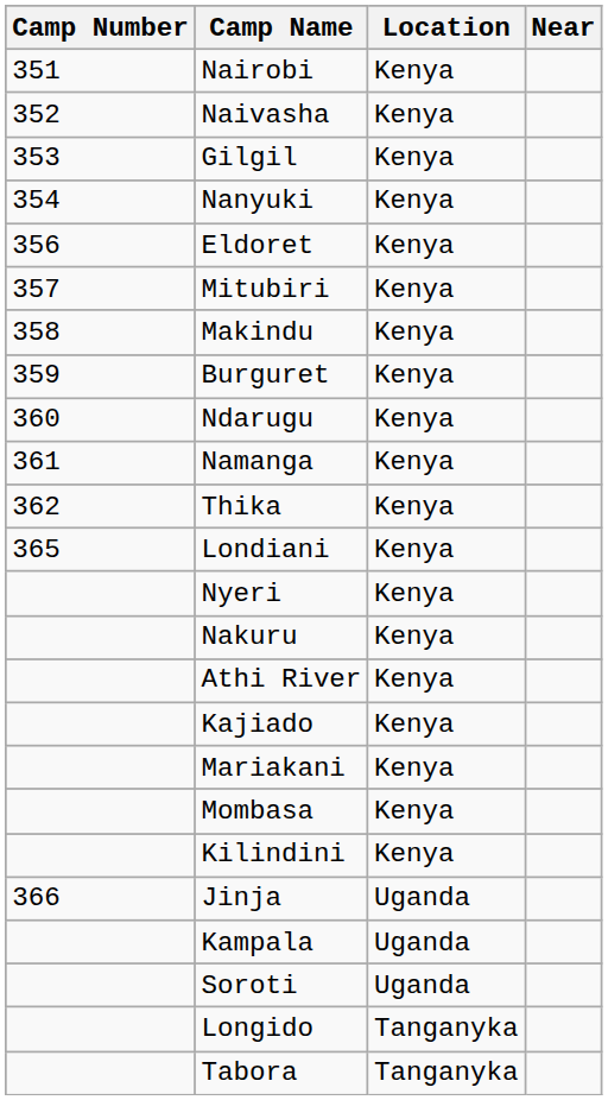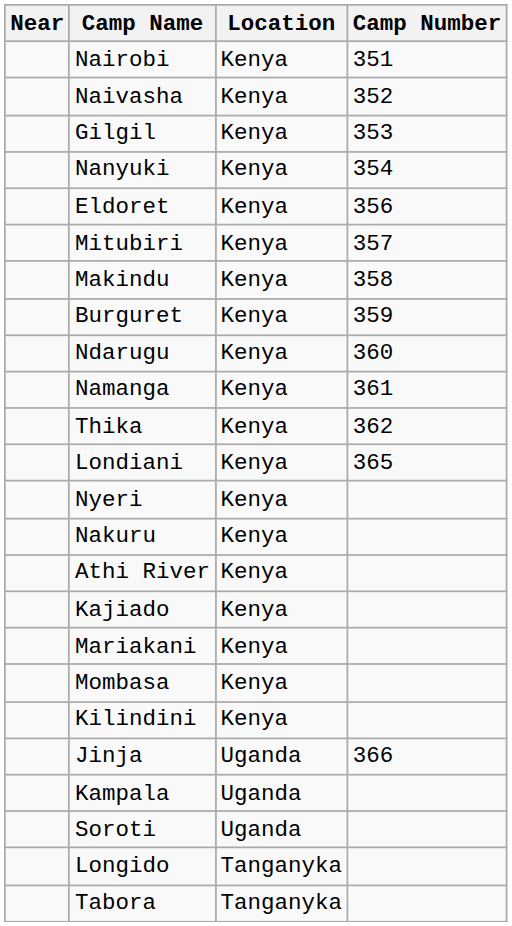columns swapped: Camp Number <-> Near
